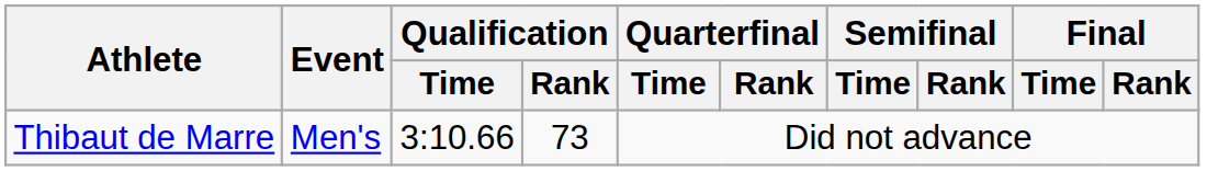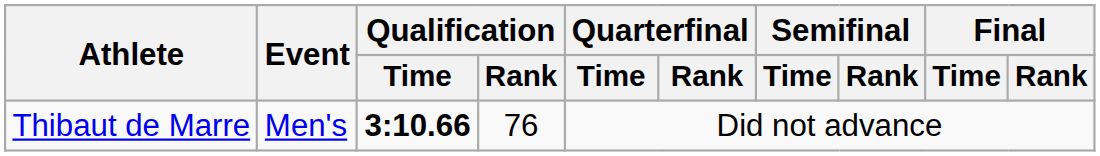Thibaut de Marre | Qualification / Time: normal -> bold
Thibaut de Marre | Qualification / Rank: 73 -> 76
